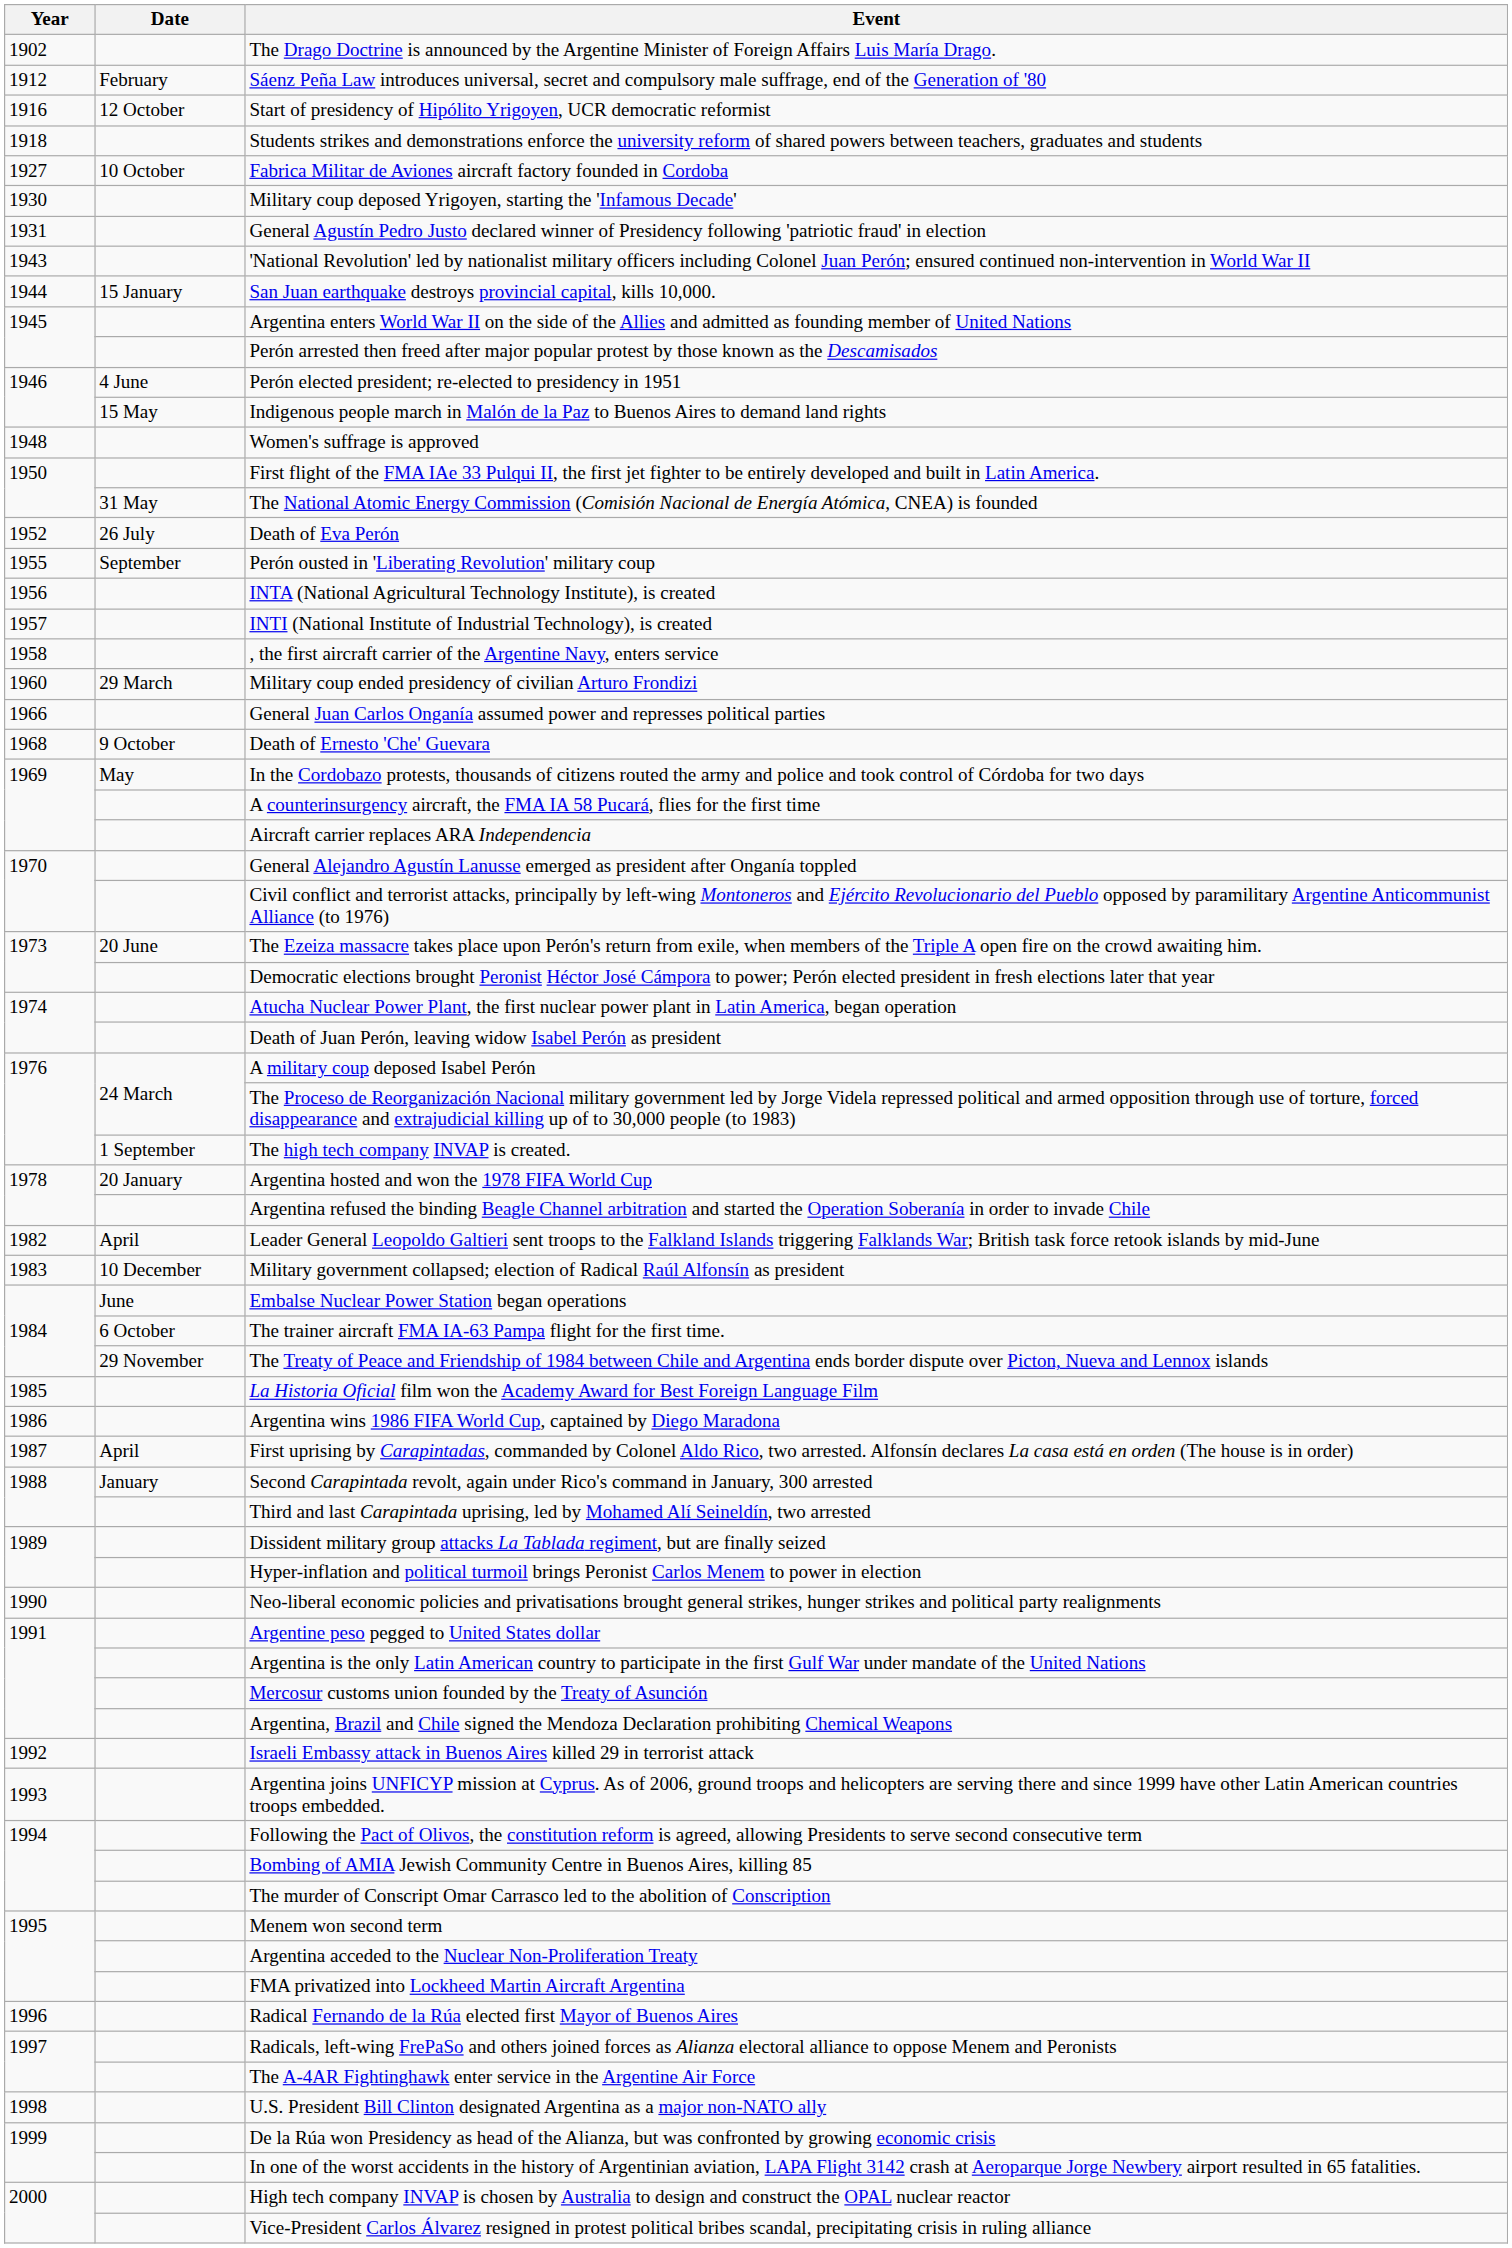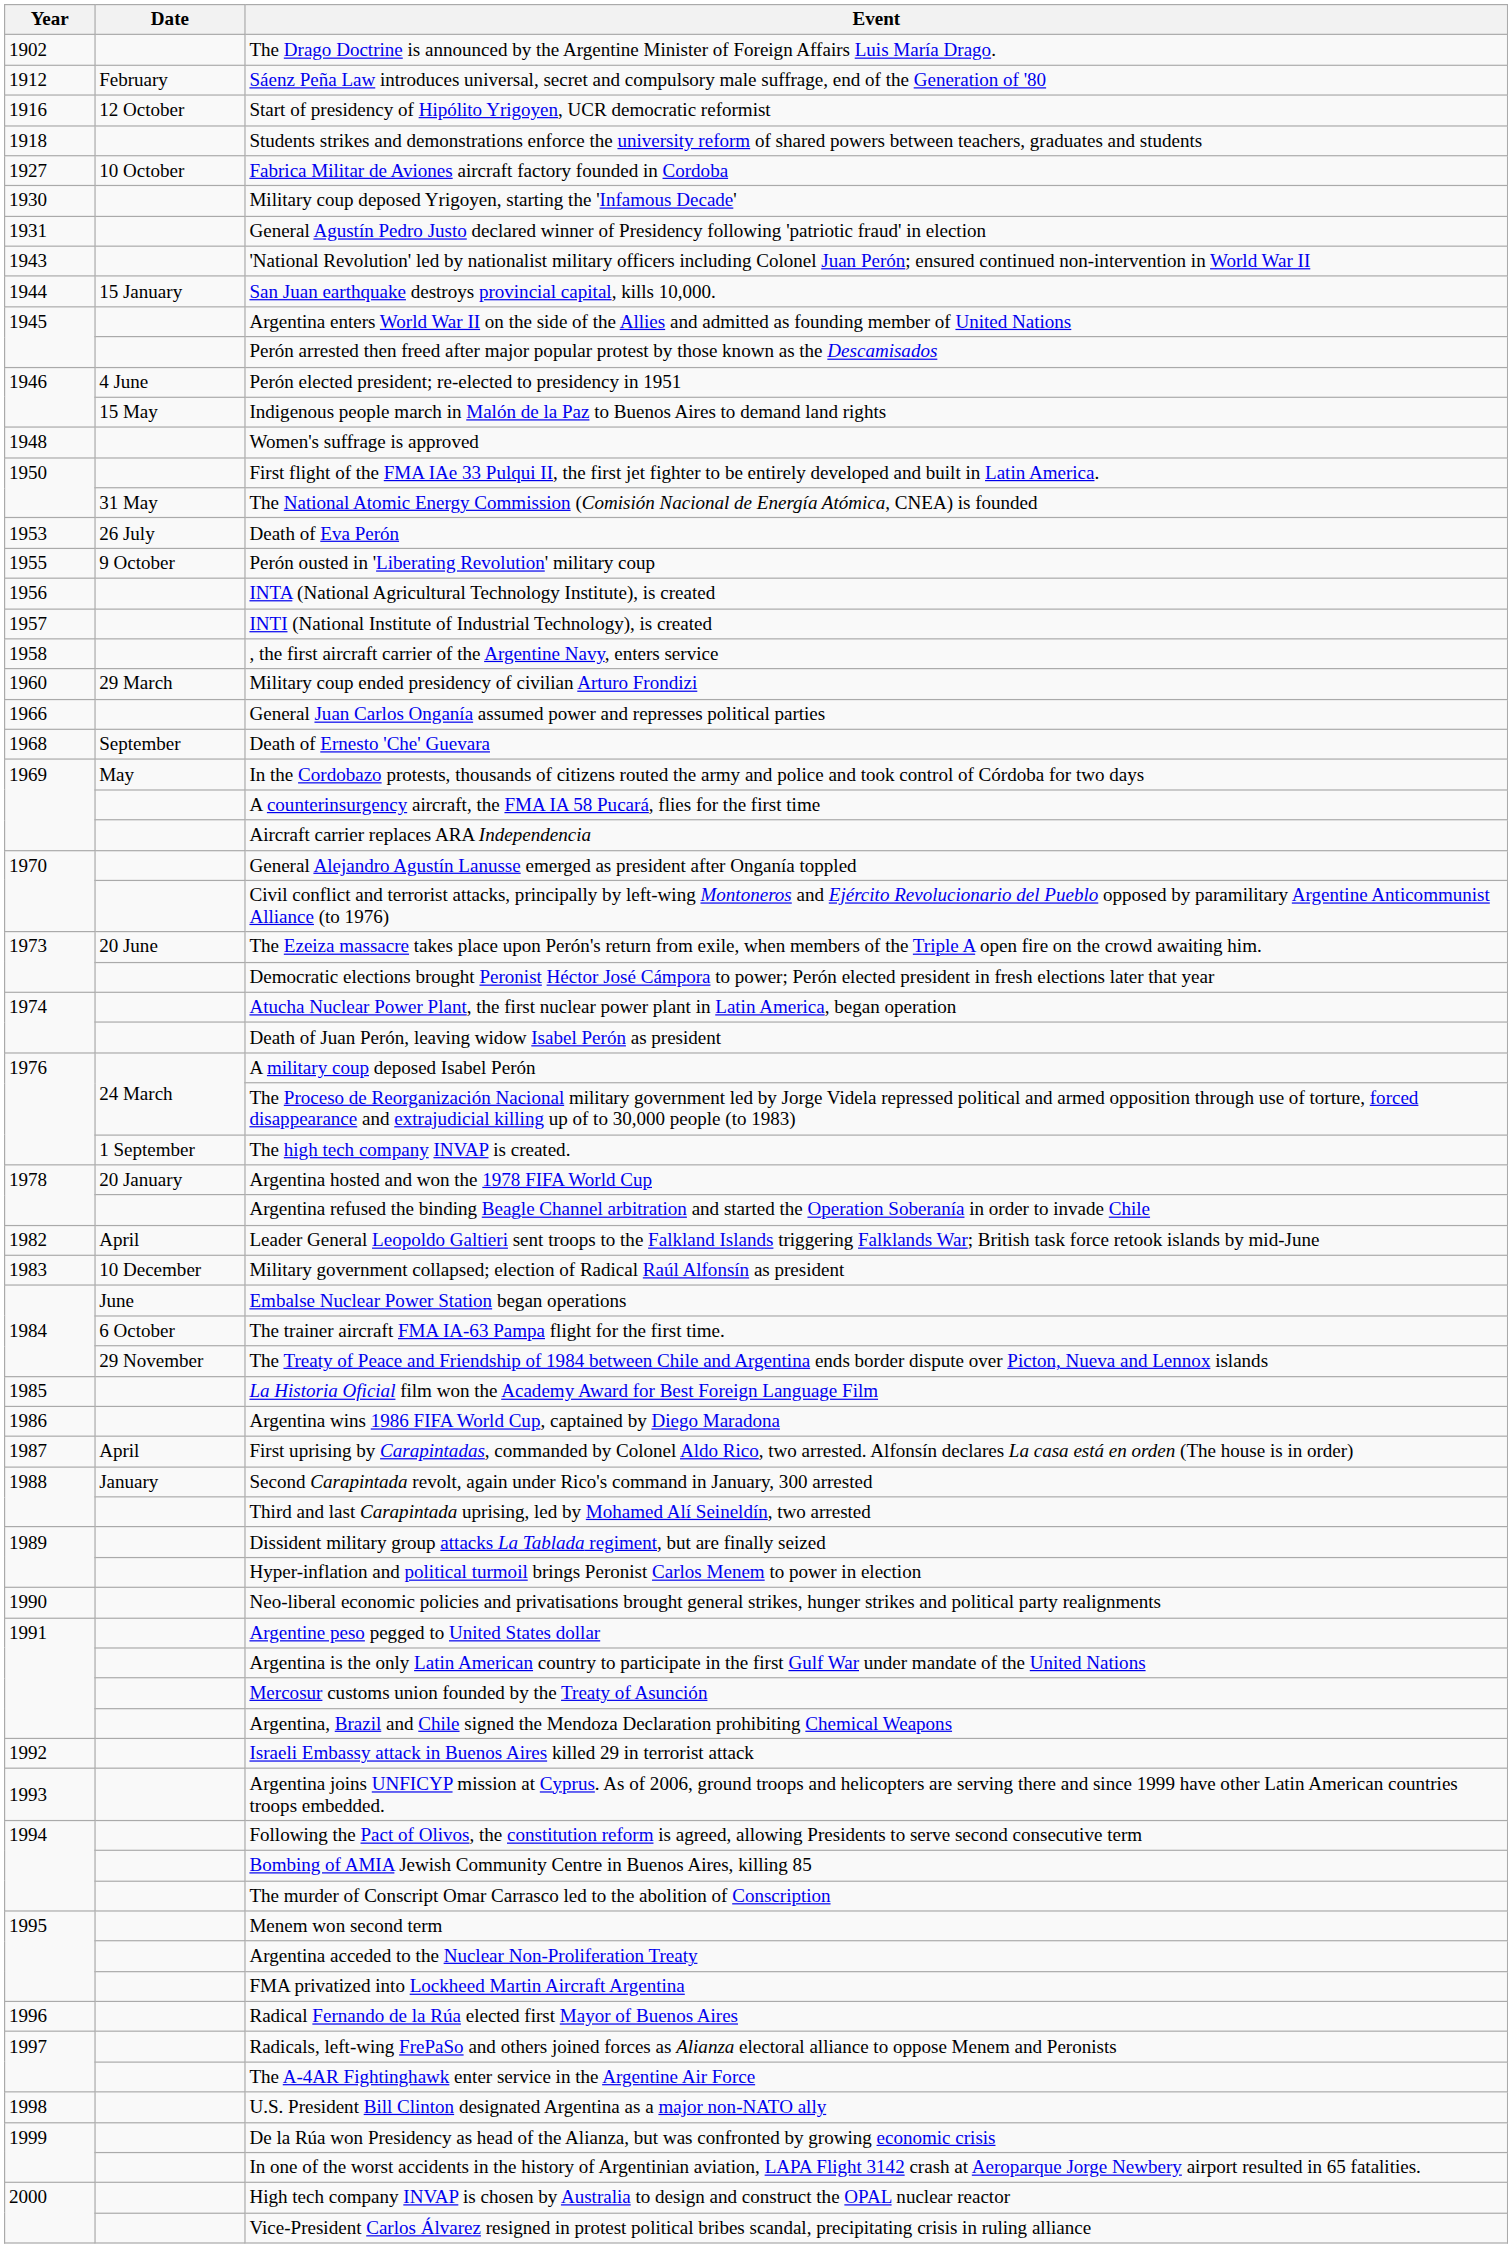Death of Eva Perón | Year: 1952 -> 1953
Perón ousted in 'Liberating Revolution' military coup | Date: September -> 9 October
Death of Ernesto 'Che' Guevara | Date: 9 October -> September
